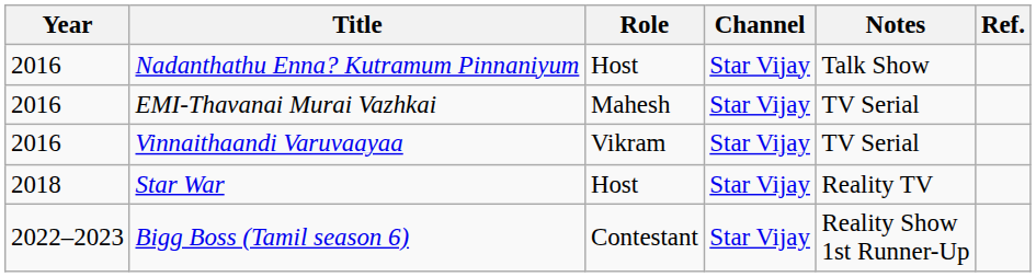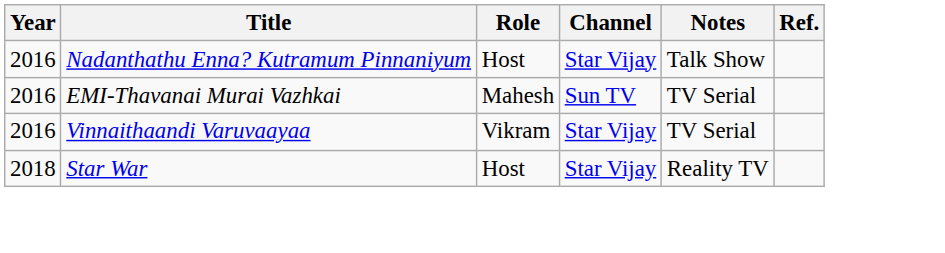EMI-Thavanai Murai Vazhkai | Channel: Star Vijay -> Sun TV
- row: 2022–2023 | Bigg Boss (Tamil season 6) | Contestant | Star Vijay | Reality Show 1st Runner-Up
